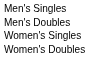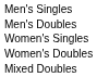+ row: Mixed Doubles
